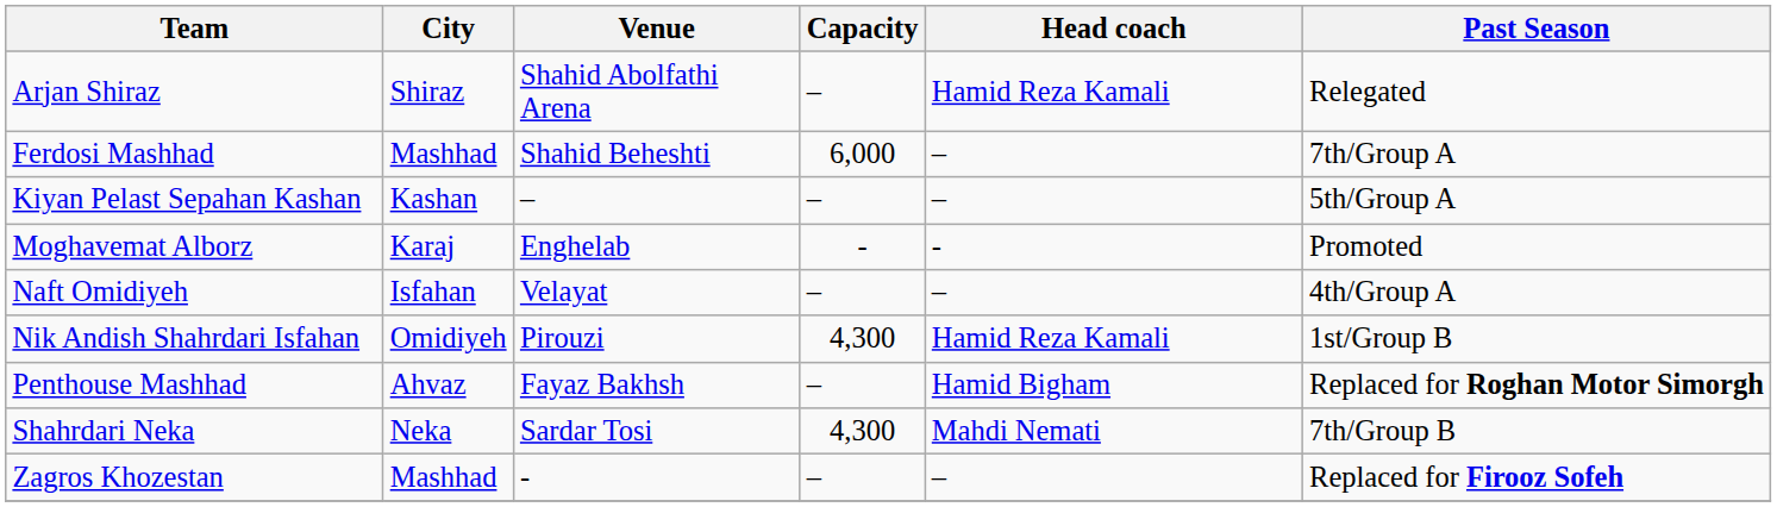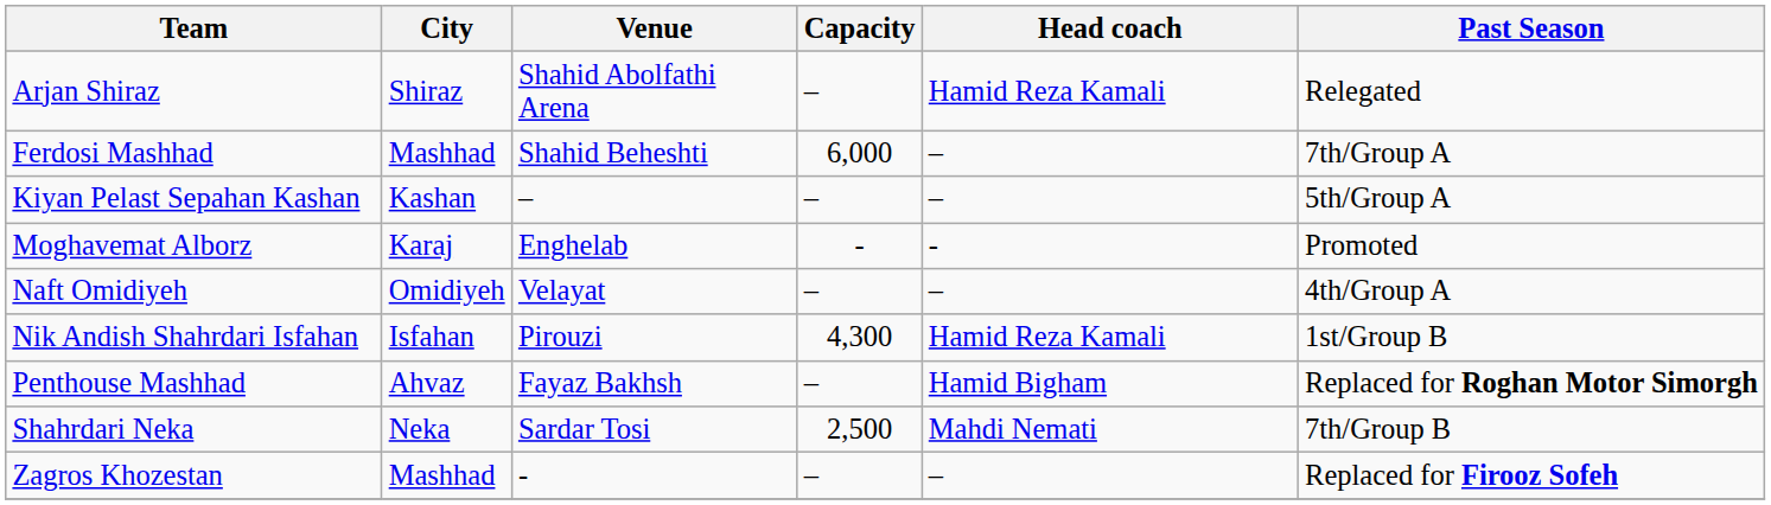Naft Omidiyeh | City: Isfahan -> Omidiyeh
Nik Andish Shahrdari Isfahan | City: Omidiyeh -> Isfahan
Shahrdari Neka | Capacity: 4,300 -> 2,500
